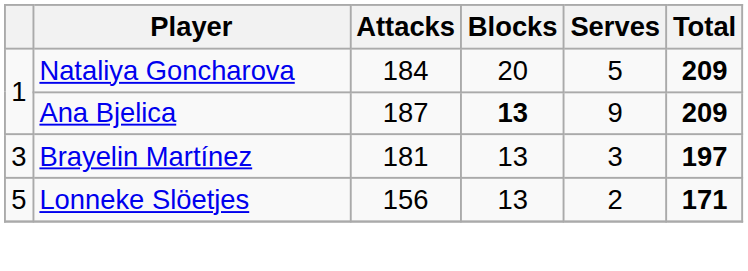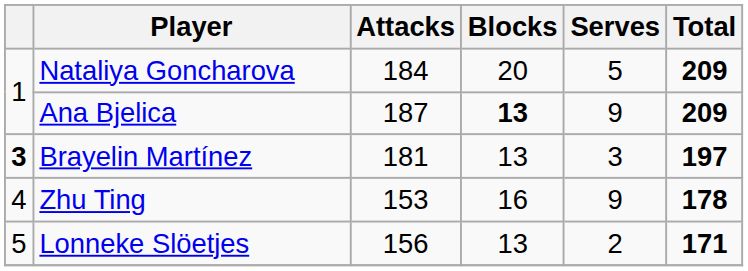Brayelin Martínez | column 1: normal -> bold
+ row: 4 | Zhu Ting | 153 | 16 | 9 | 178
